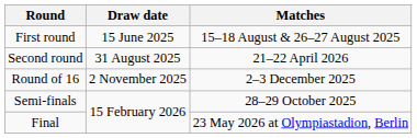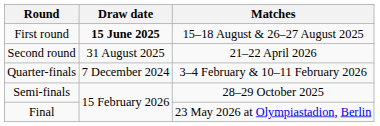First round | Draw date: normal -> bold
- row: Round of 16 | 2 November 2025 | 2–3 December 2025
+ row: Quarter-finals | 7 December 2024 | 3–4 February & 10–11 February 2026
